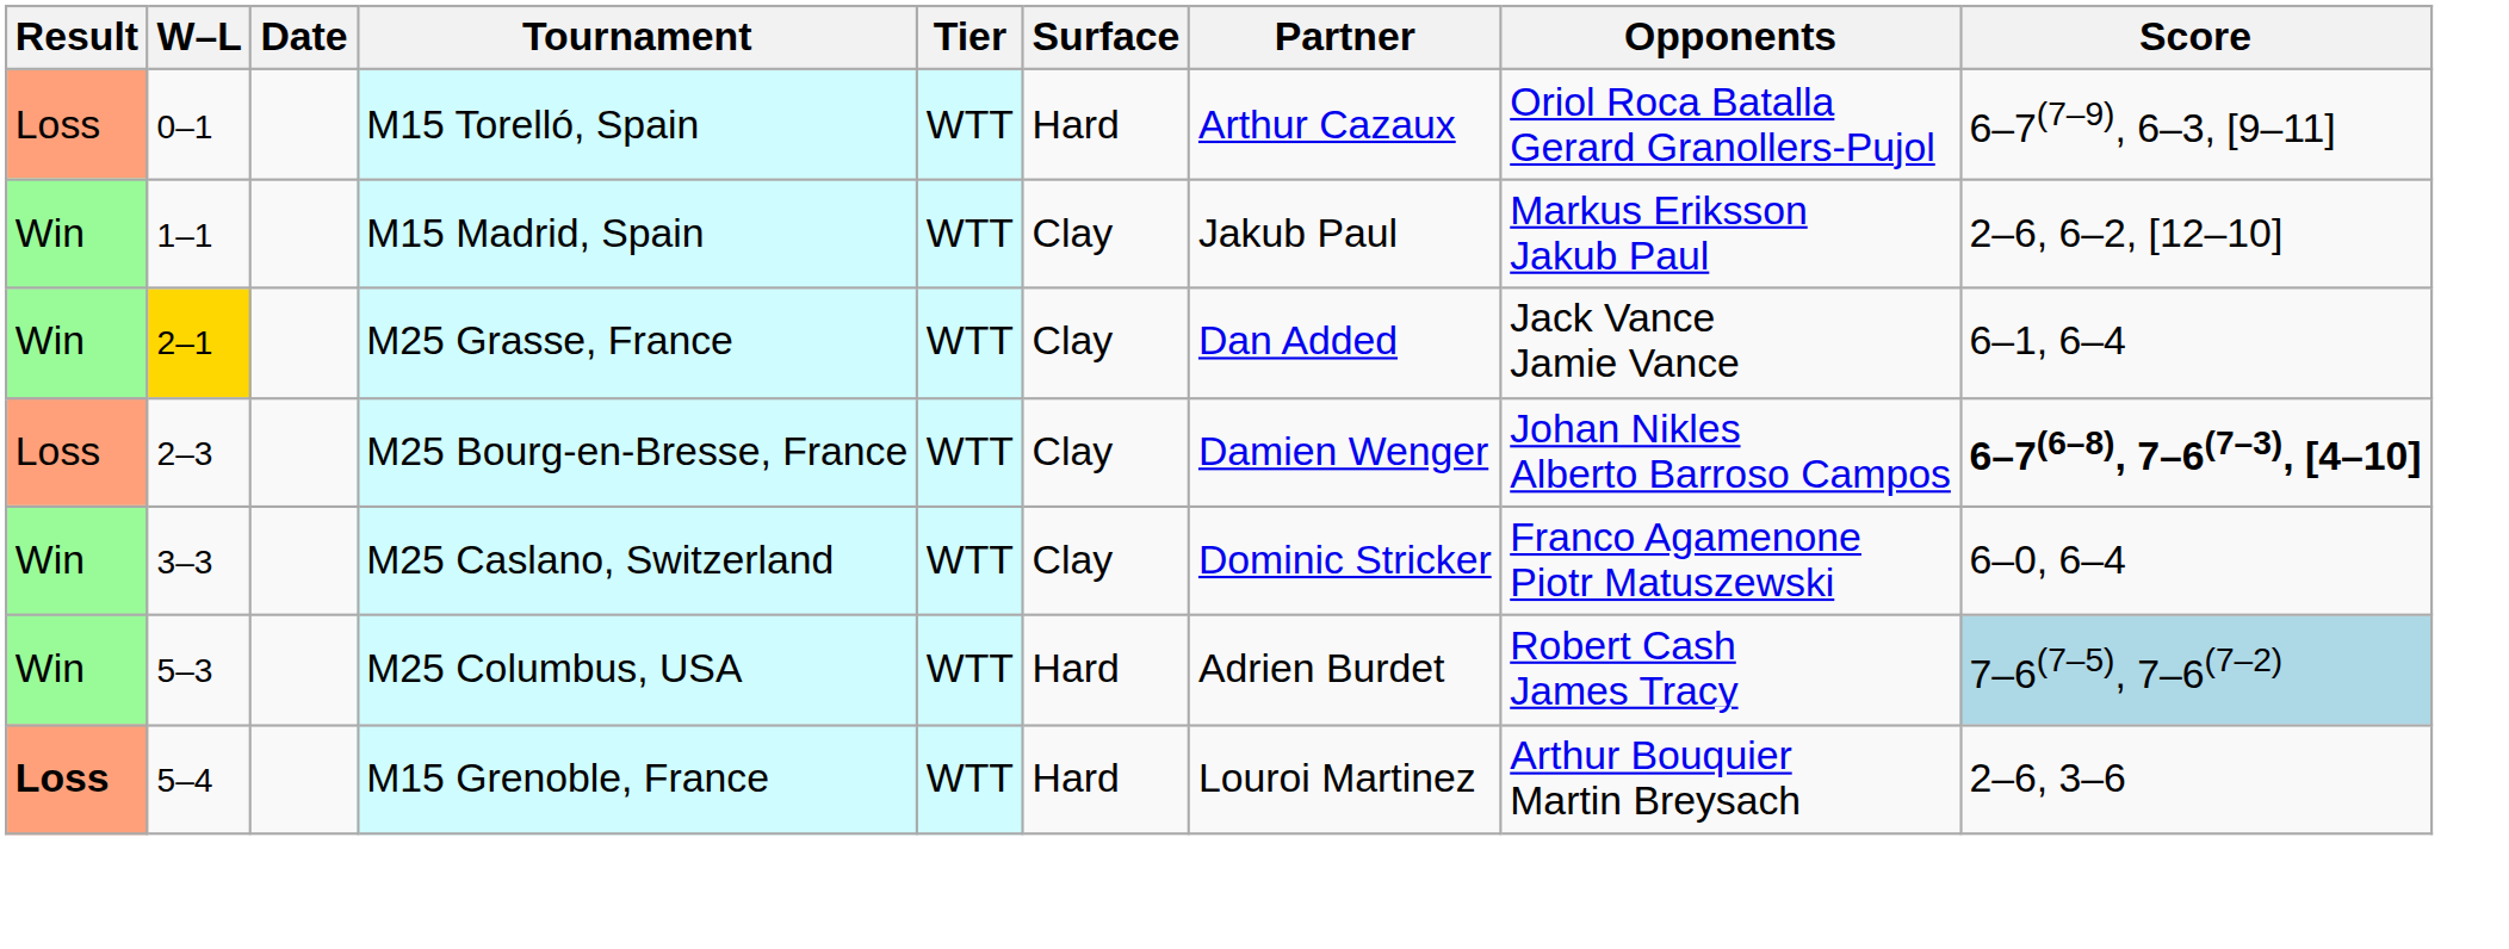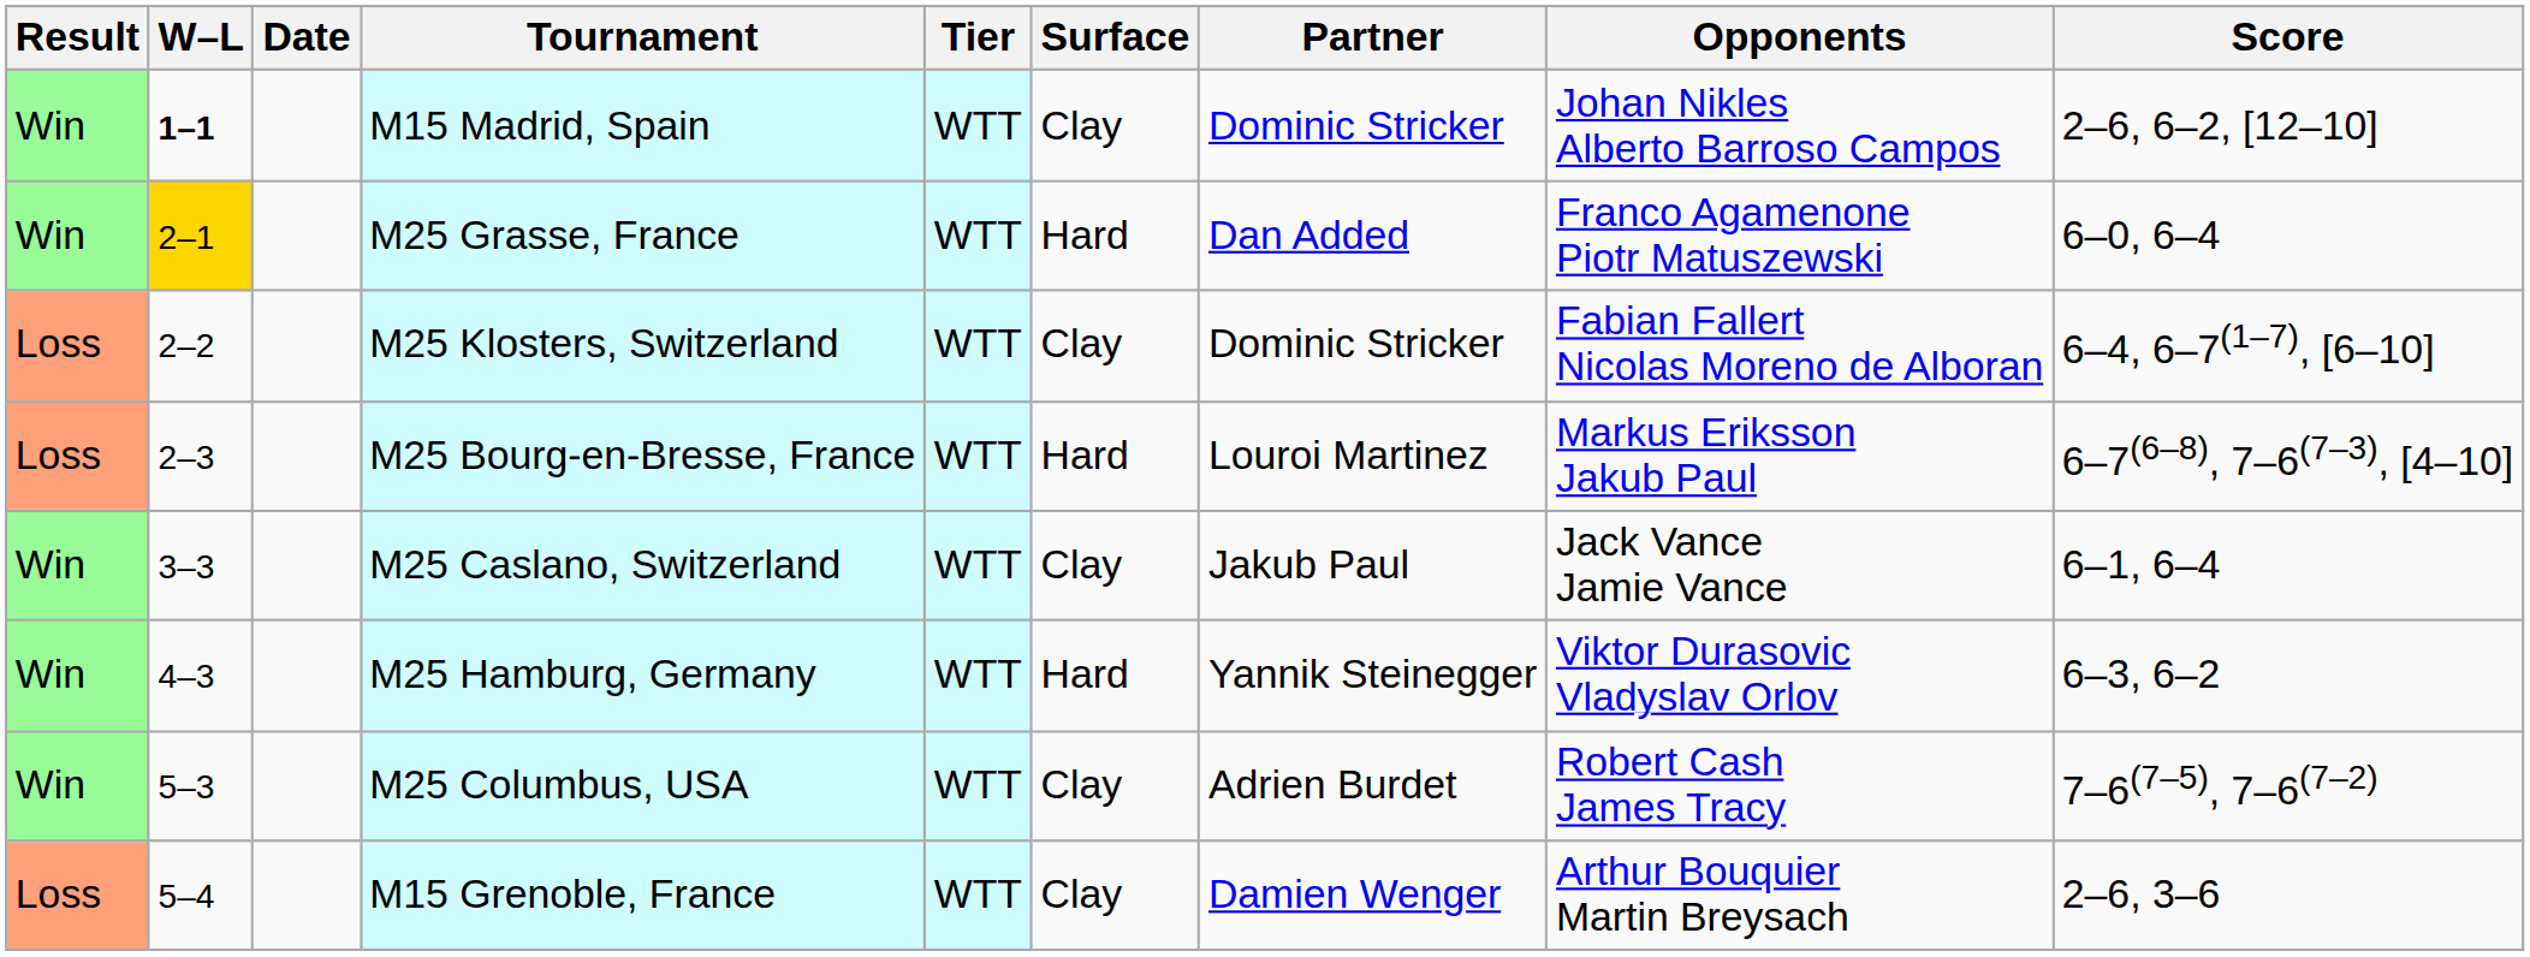- row: Loss | 0–1 | M15 Torelló, Spain | WTT | Hard | Arthur Cazaux | Oriol Roca Batalla Gerard Granollers-Pujol | 6–7(7–9), 6–3, [9–11]
M15 Madrid, Spain | W–L: normal -> bold
M15 Madrid, Spain | Partner: Jakub Paul -> Dominic Stricker
M15 Madrid, Spain | Opponents: Markus Eriksson Jakub Paul -> Johan Nikles Alberto Barroso Campos
M25 Grasse, France | Surface: Clay -> Hard
M25 Grasse, France | Opponents: Jack Vance Jamie Vance -> Franco Agamenone Piotr Matuszewski
M25 Grasse, France | Score: 6–1, 6–4 -> 6–0, 6–4
+ row: Loss | 2–2 | M25 Klosters, Switzerland | WTT | Clay | Dominic Stricker | Fabian Fallert Nicolas Moreno de Alboran | 6–4, 6–7(1–7), [6–10]
M25 Bourg-en-Bresse, France | Surface: Clay -> Hard
M25 Bourg-en-Bresse, France | Partner: Damien Wenger -> Louroi Martinez
M25 Bourg-en-Bresse, France | Opponents: Johan Nikles Alberto Barroso Campos -> Markus Eriksson Jakub Paul
M25 Bourg-en-Bresse, France | Score: bold -> normal
M25 Caslano, Switzerland | Partner: Dominic Stricker -> Jakub Paul
M25 Caslano, Switzerland | Opponents: Franco Agamenone Piotr Matuszewski -> Jack Vance Jamie Vance
M25 Caslano, Switzerland | Score: 6–0, 6–4 -> 6–1, 6–4
+ row: Win | 4–3 | M25 Hamburg, Germany | WTT | Hard | Yannik Steinegger | Viktor Durasovic Vladyslav Orlov | 6–3, 6–2
M25 Columbus, USA | Surface: Hard -> Clay
M25 Columbus, USA | Score: lightblue background -> no background
M15 Grenoble, France | Result: bold -> normal
M15 Grenoble, France | Surface: Hard -> Clay
M15 Grenoble, France | Partner: Louroi Martinez -> Damien Wenger
